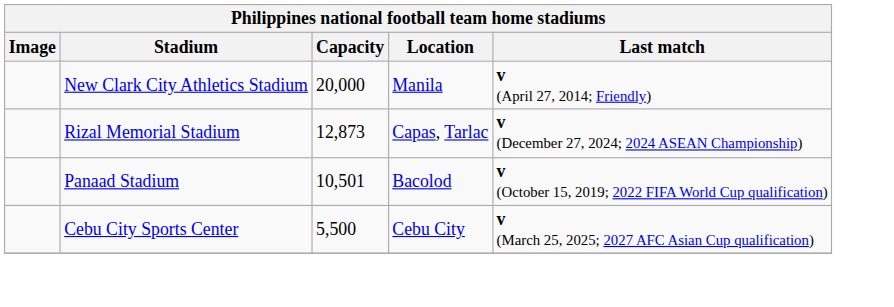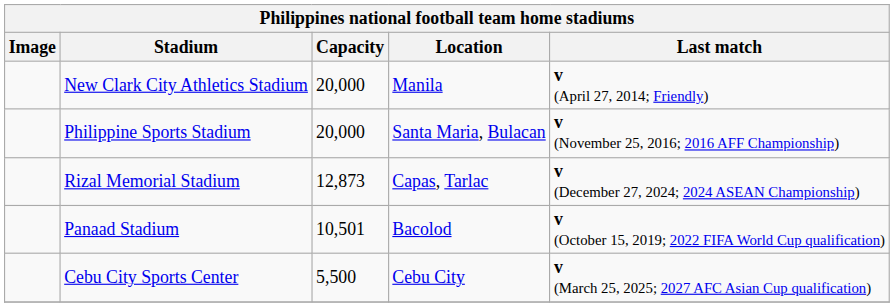+ row: Philippine Sports Stadium | 20,000 | Santa Maria, Bulacan | v (November 25, 2016; 2016 AFF Championship)
